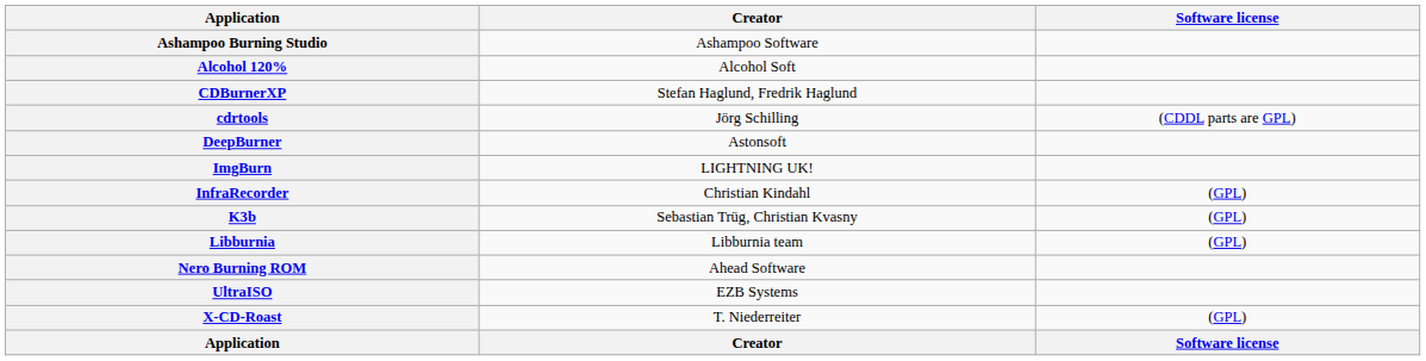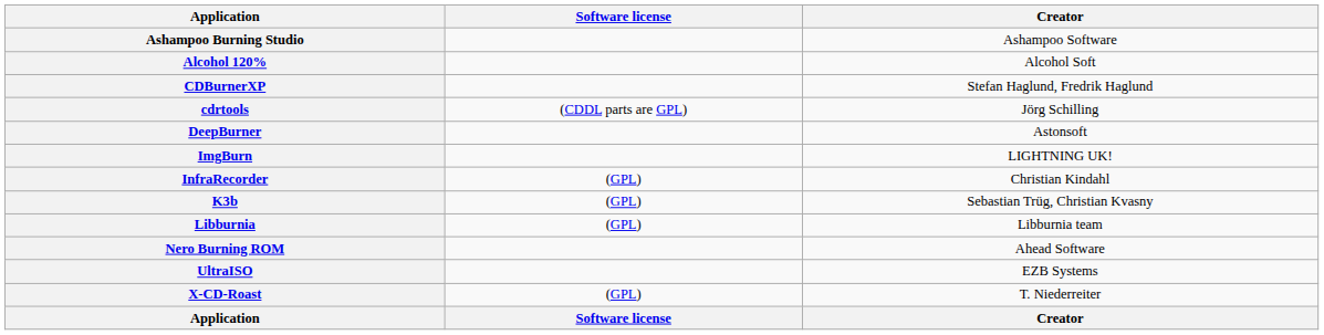columns swapped: Creator <-> Software license
